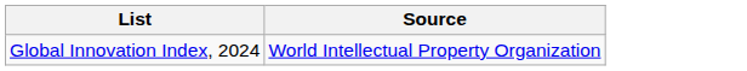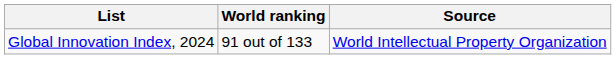+ column: World ranking | 91 out of 133
